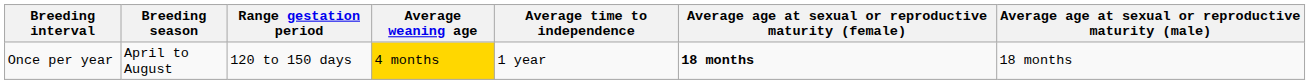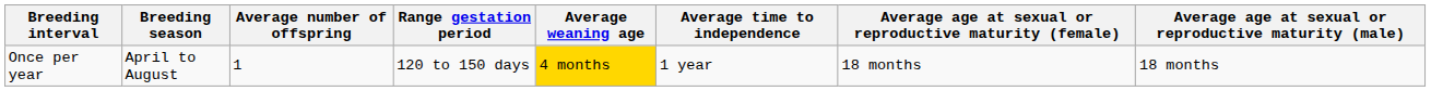+ column: Average number of offspring | 1
Once per year | Average age at sexual or reproductive maturity (female): bold -> normal
